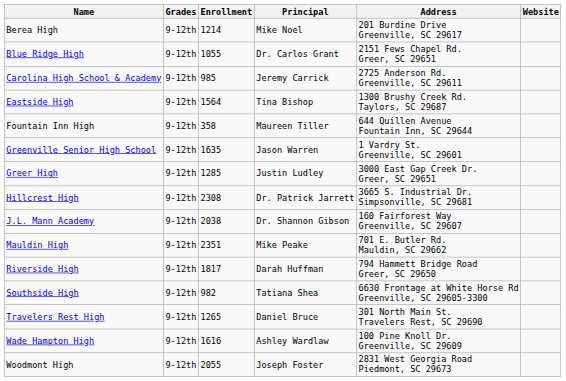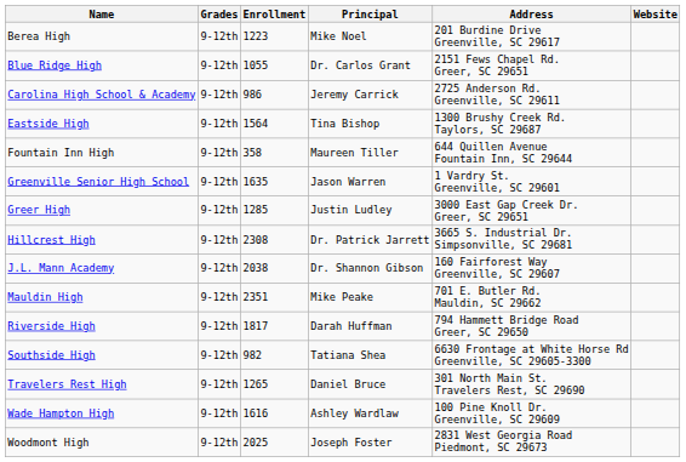Berea High | Enrollment: 1214 -> 1223
Carolina High School & Academy | Enrollment: 985 -> 986
Woodmont High | Enrollment: 2055 -> 2025
